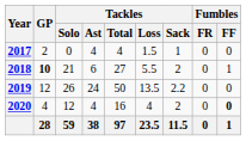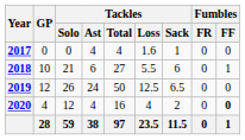2017 | GP: 2 -> 0
2017 | Tackles / Loss: 1.5 -> 1.6
2018 | GP: bold -> normal
2018 | Tackles / Sack: 2 -> 6
2019 | Tackles / Loss: 13.5 -> 12.5
2019 | Tackles / Sack: 2.2 -> 6.5
